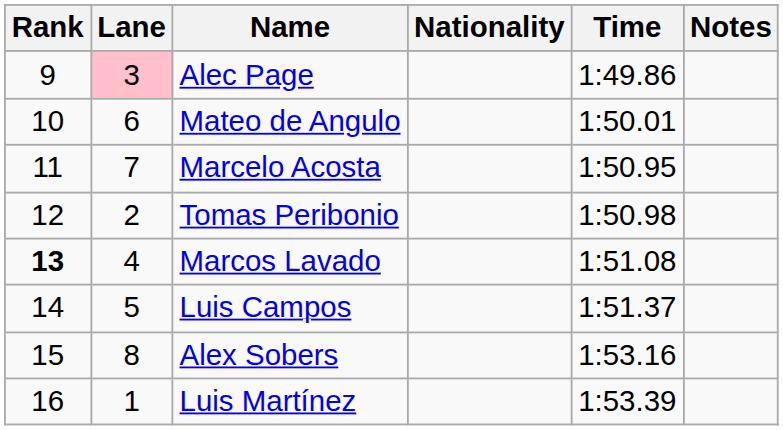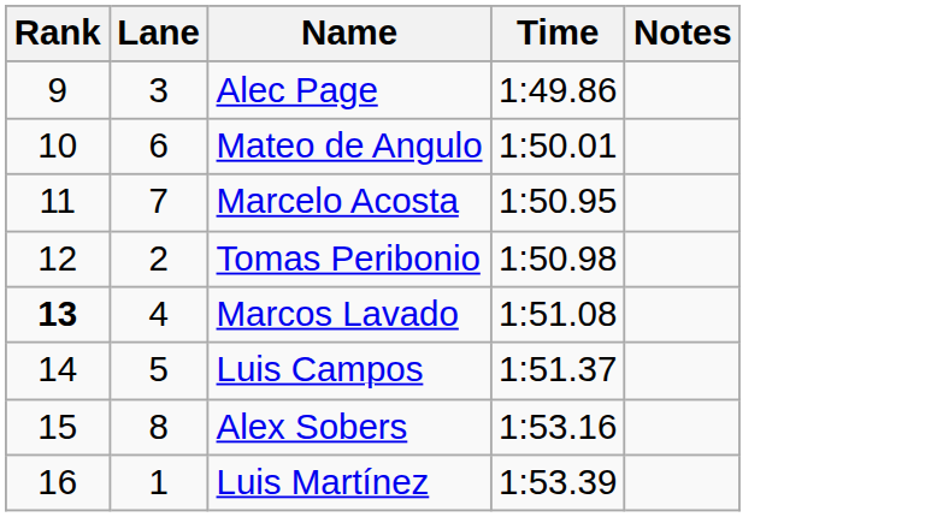- column: Nationality
Alec Page | Lane: pink background -> no background
